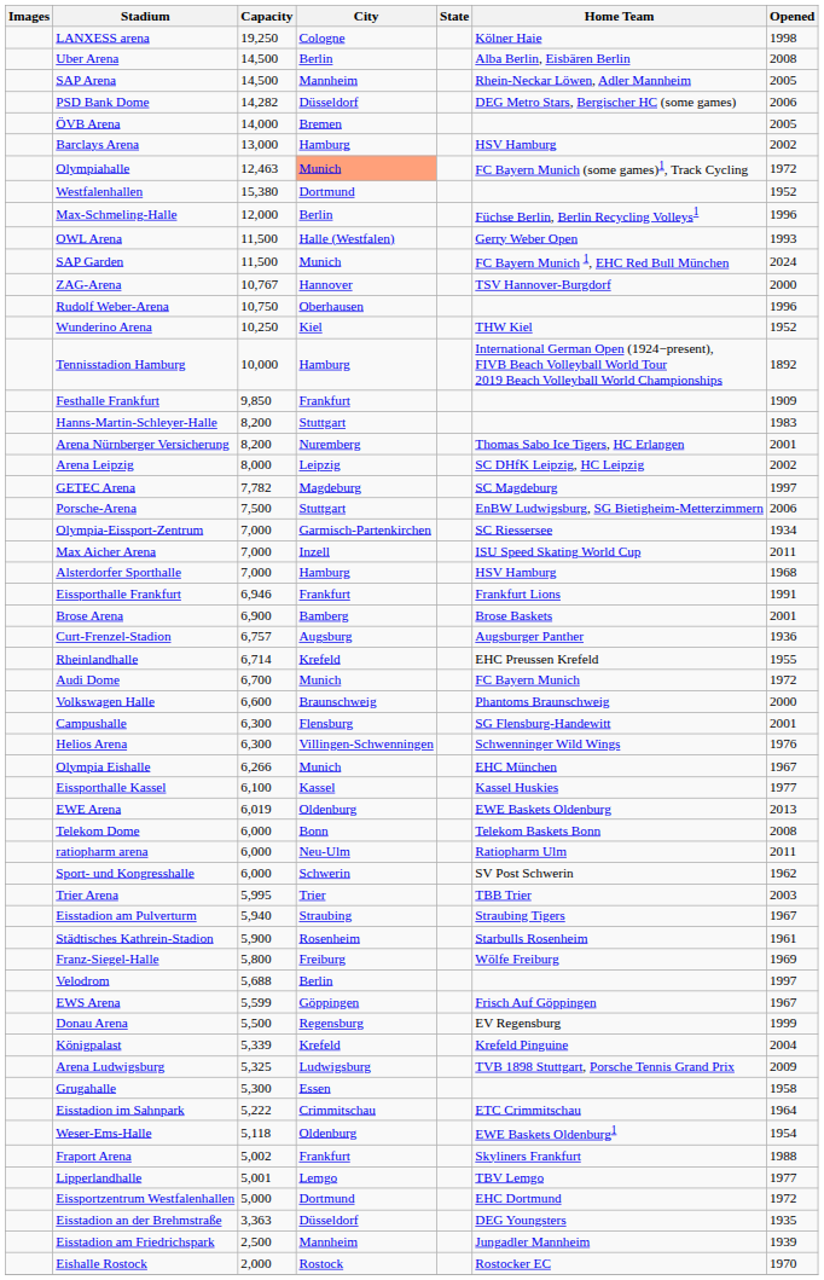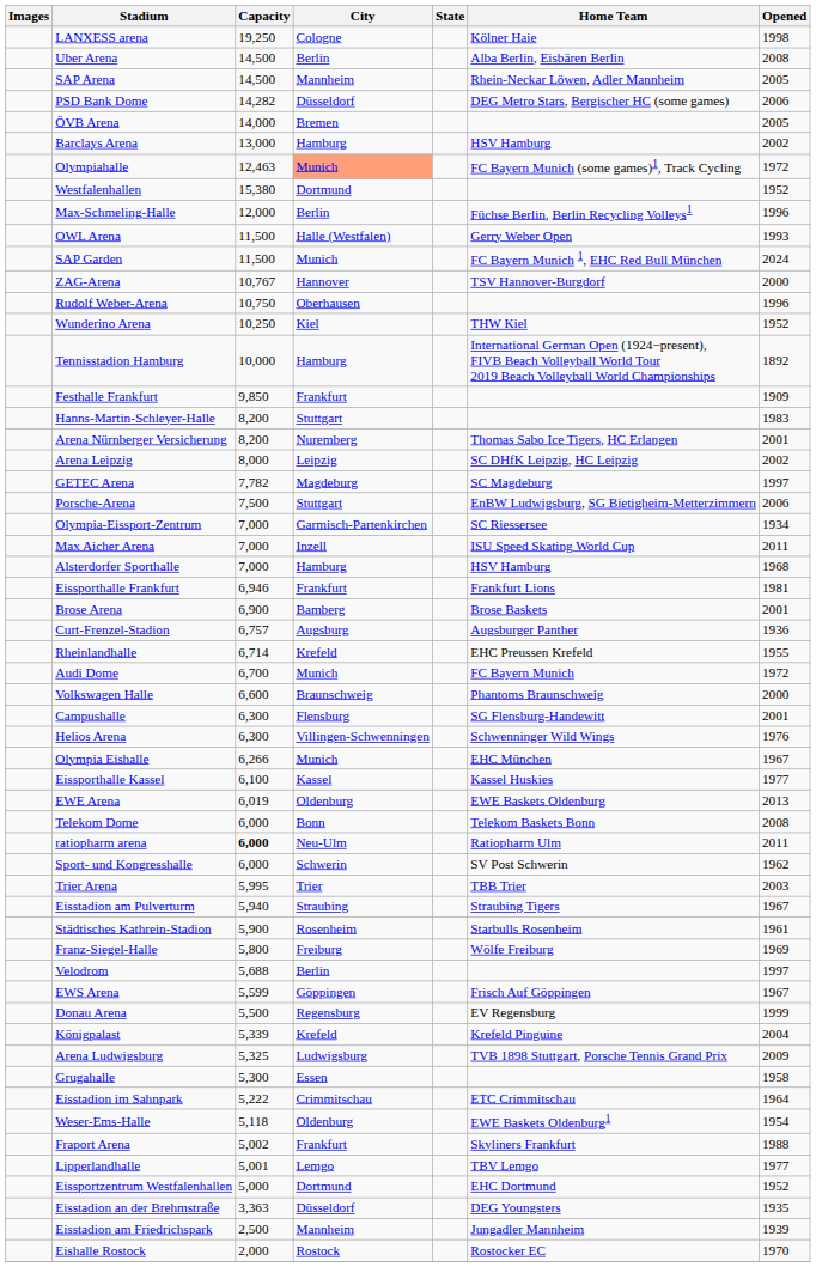Eissporthalle Frankfurt | Opened: 1991 -> 1981
ratiopharm arena | Capacity: normal -> bold
Eissportzentrum Westfalenhallen | Opened: 1972 -> 1952
